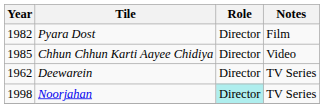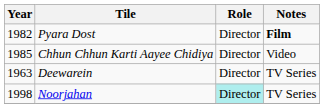Pyara Dost | Notes: normal -> bold
Deewarein | Year: 1962 -> 1963
